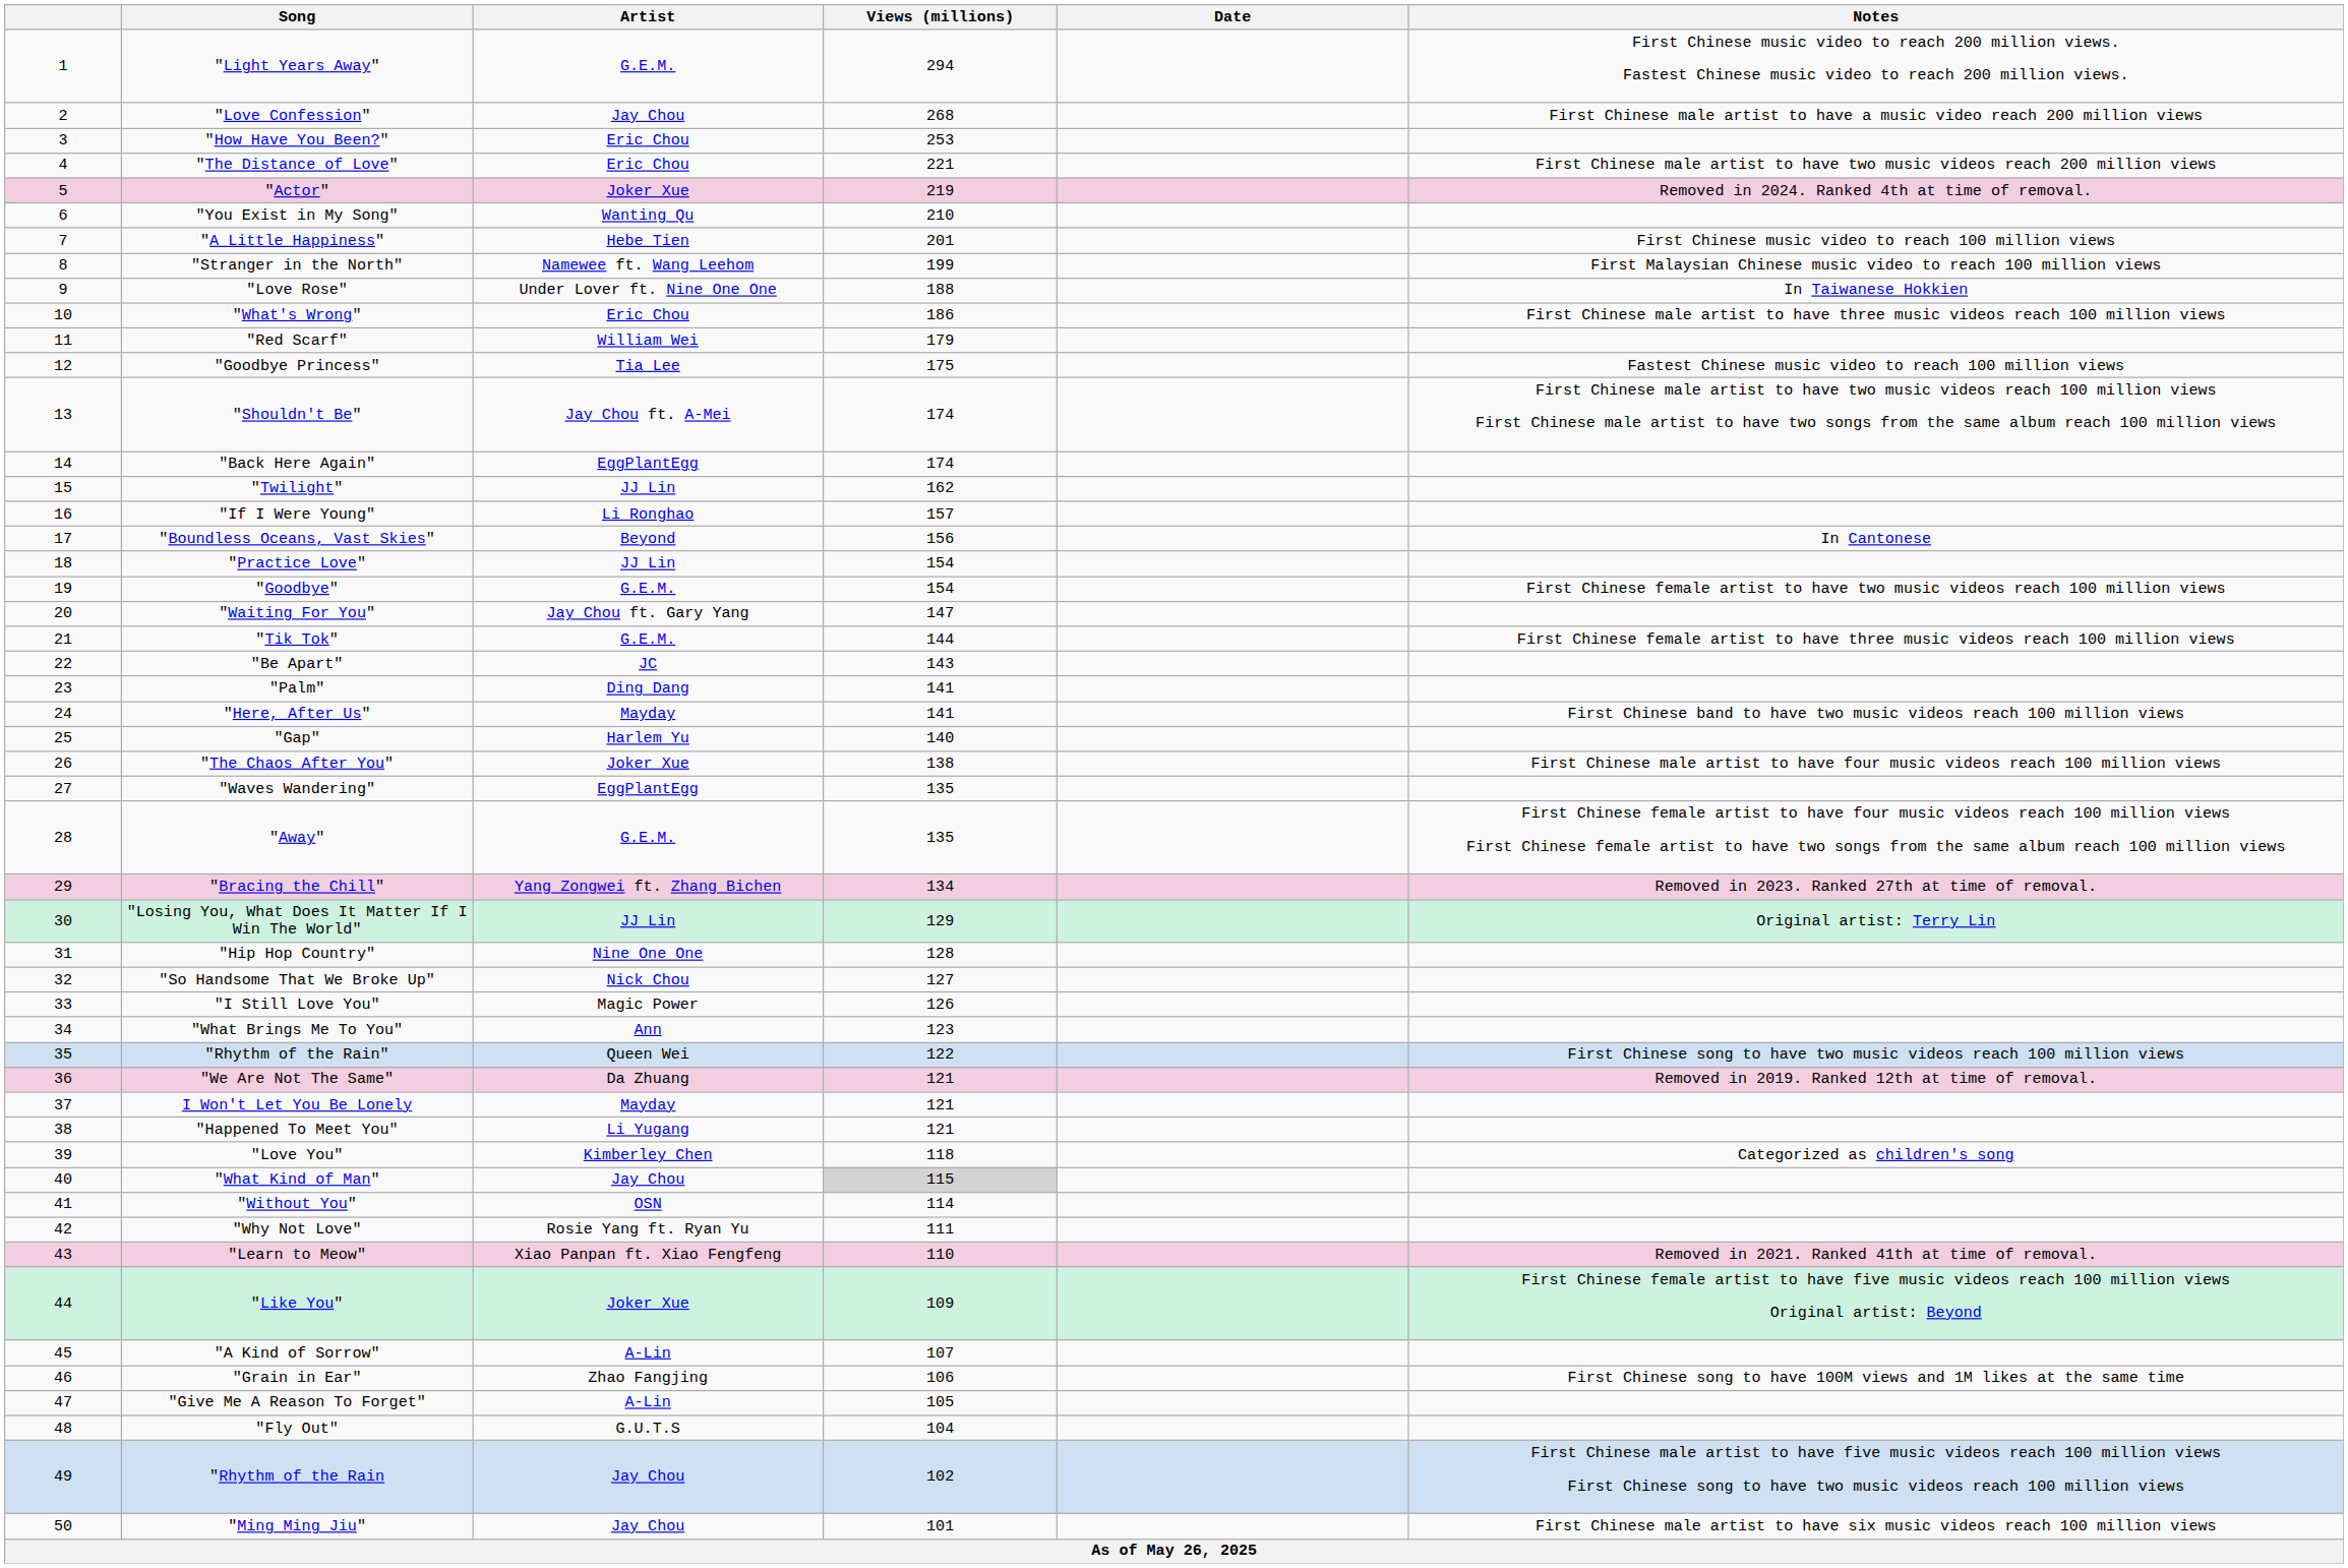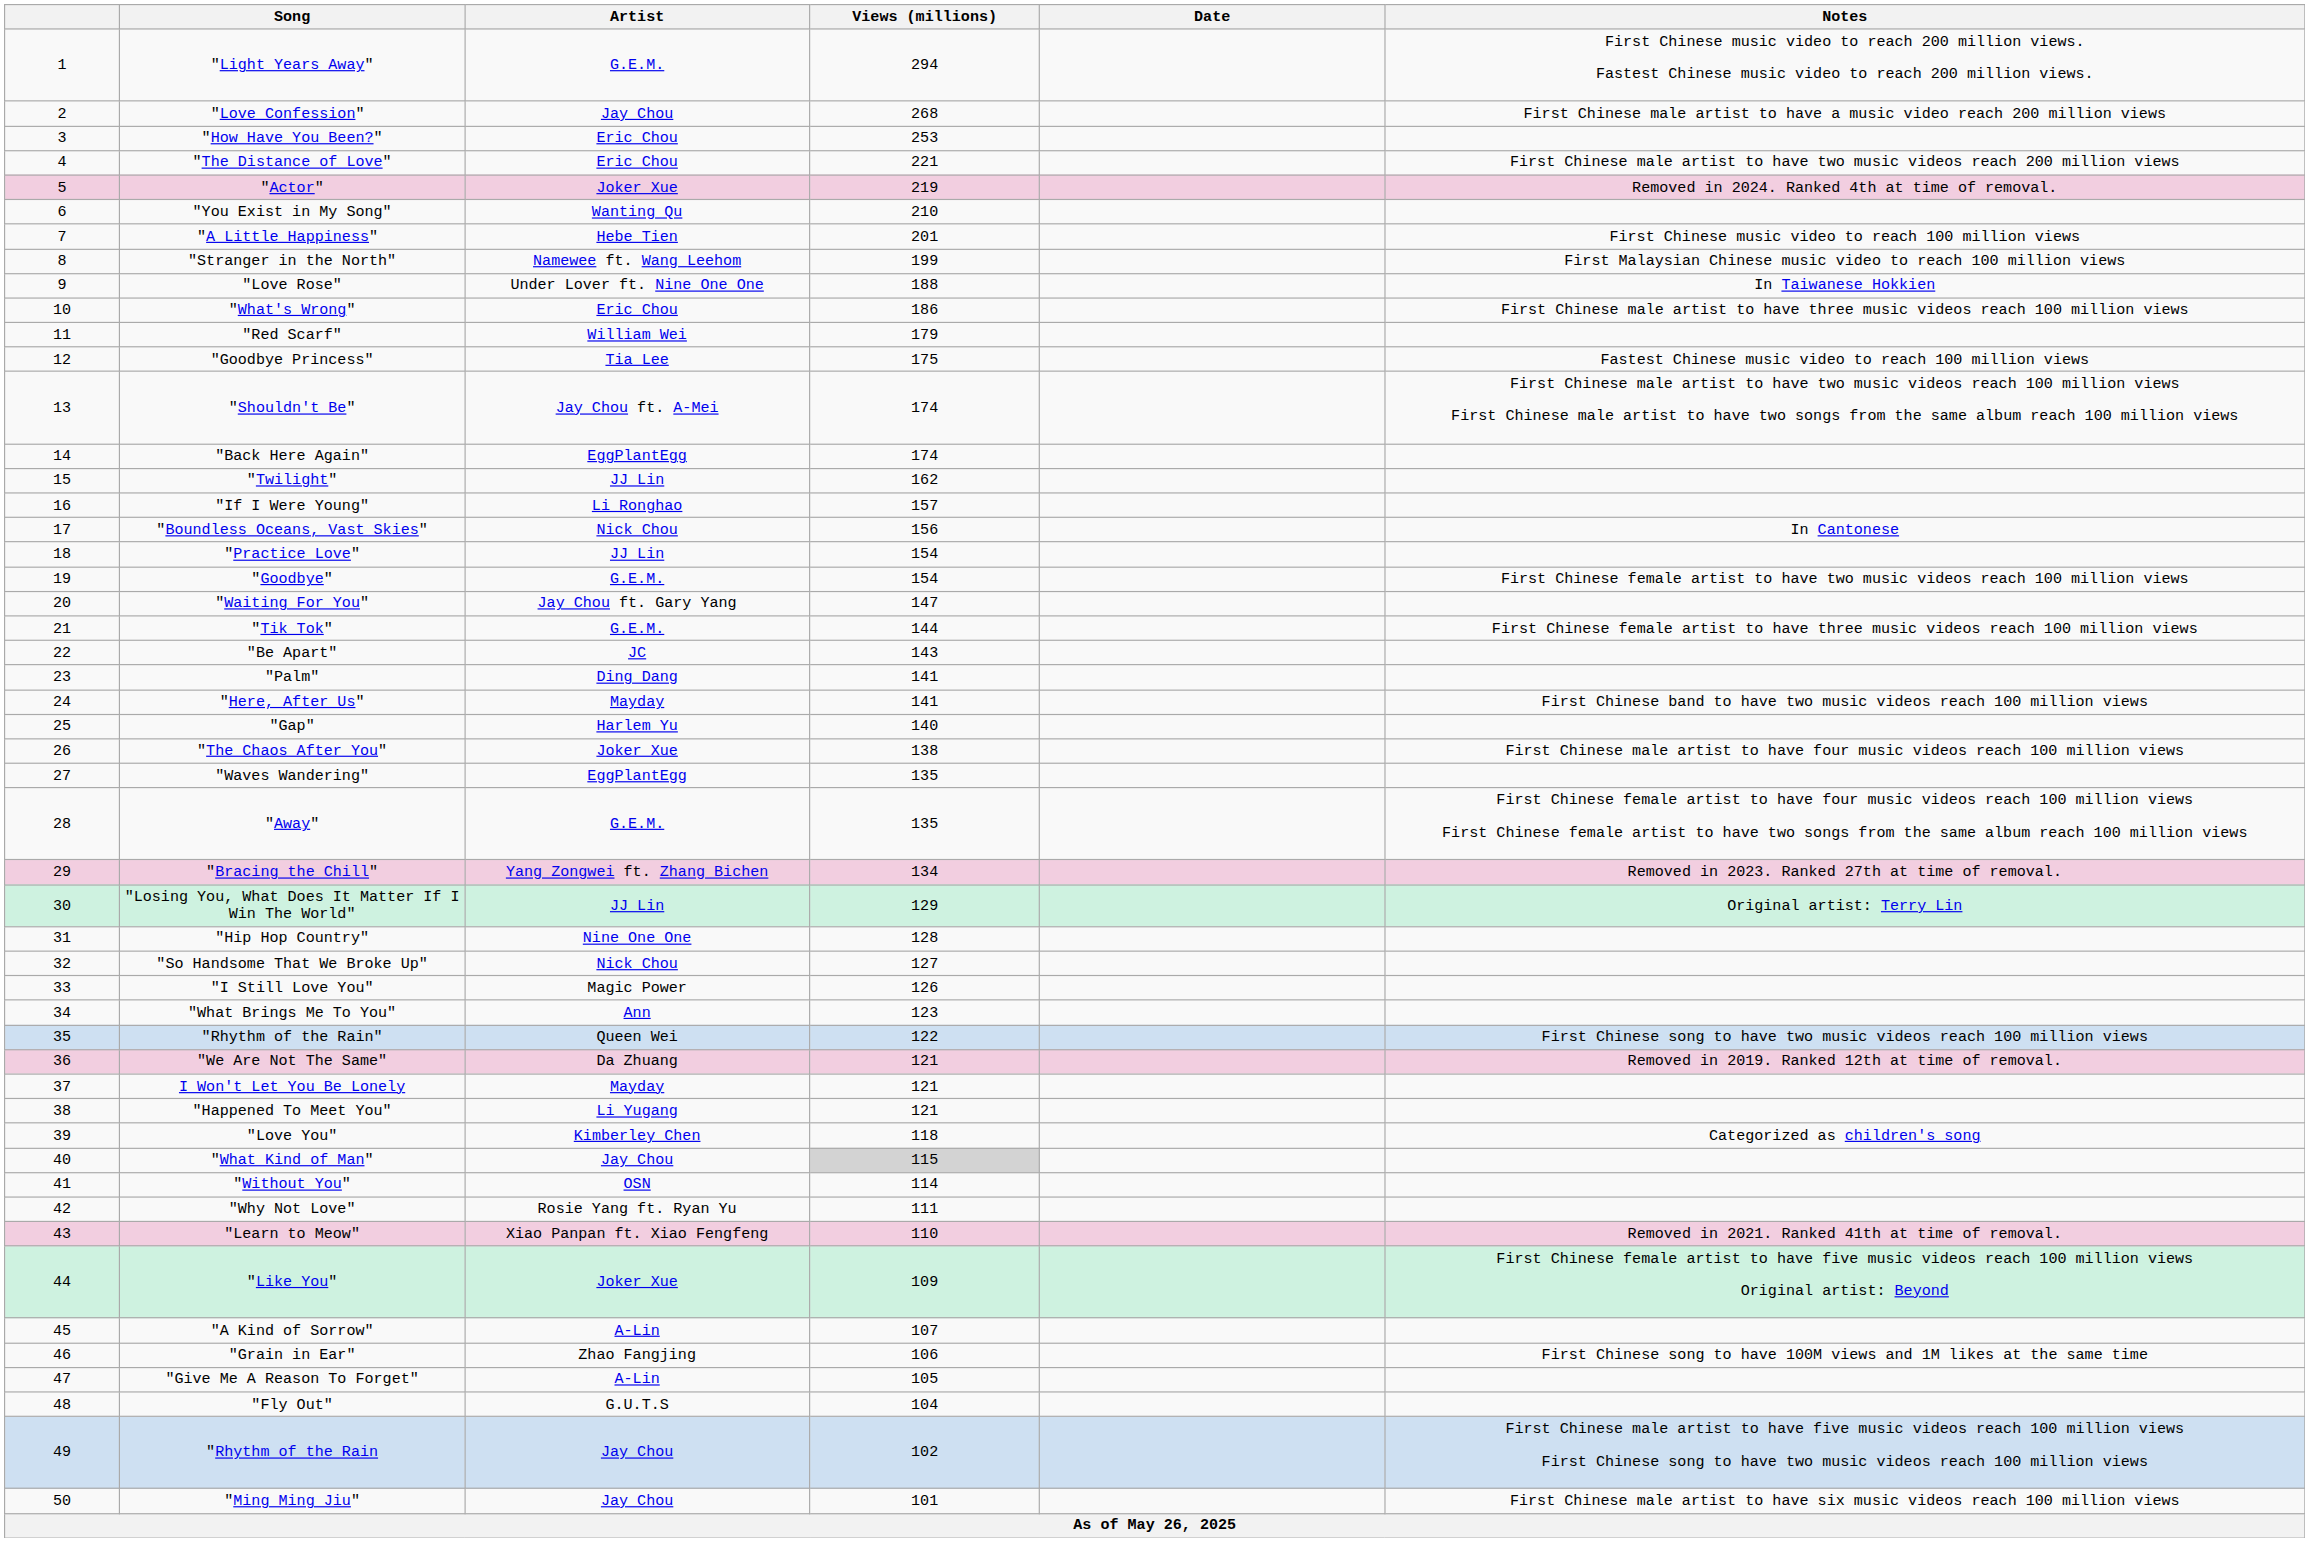"Boundless Oceans, Vast Skies" | Artist: Beyond -> Nick Chou
